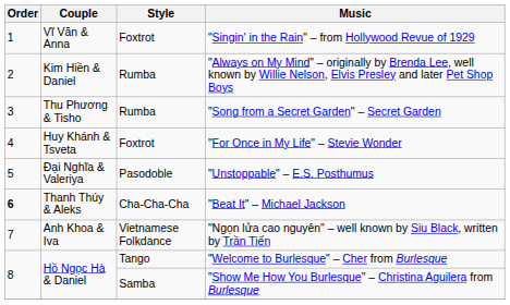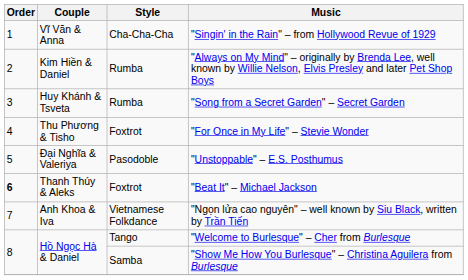"Singin' in the Rain" – from Hollywood Revue of 1929 | Style: Foxtrot -> Cha-Cha-Cha
"Song from a Secret Garden" – Secret Garden | Couple: Thu Phương & Tisho -> Huy Khánh & Tsveta
"For Once in My Life" – Stevie Wonder | Couple: Huy Khánh & Tsveta -> Thu Phương & Tisho
"Beat It" – Michael Jackson | Style: Cha-Cha-Cha -> Foxtrot
